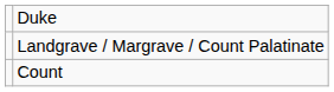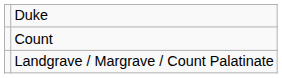rows swapped: Landgrave / Margrave / Count Palatinate <-> Count
